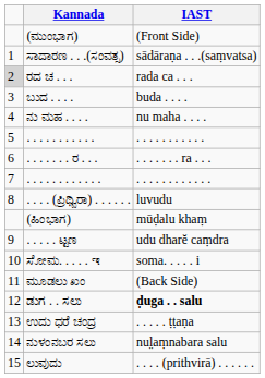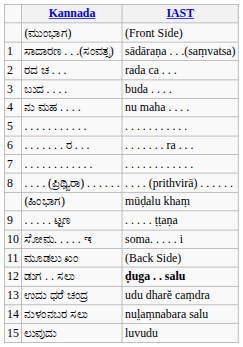ರದ ಚ . . . | column 1: lightgrey background -> no background
. . . . (ಪ್ರಿಥ್ವಿರಾ) . . . . . . | IAST: luvudu -> . . . . (prithvirā) . . . . . .
. . . . . ಟ್ಟಣ | IAST: udu dharĕ caṃdra -> . . . . . ṭṭaṇa
ಉದು ಧರೆ ಚಂದ್ರ | IAST: . . . . . ṭṭaṇa -> udu dharĕ caṃdra
ಲುವುದು | IAST: . . . . (prithvirā) . . . . . . -> luvudu
